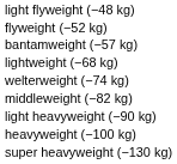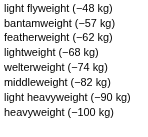- row: flyweight (−52 kg)
+ row: featherweight (−62 kg)
- row: super heavyweight (−130 kg)
